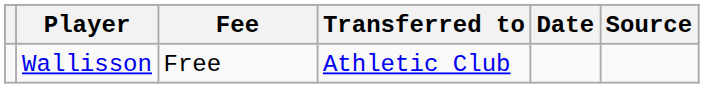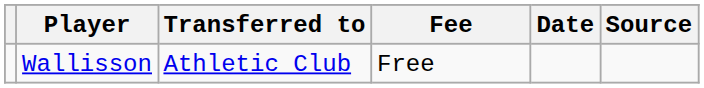columns swapped: Transferred to <-> Fee
